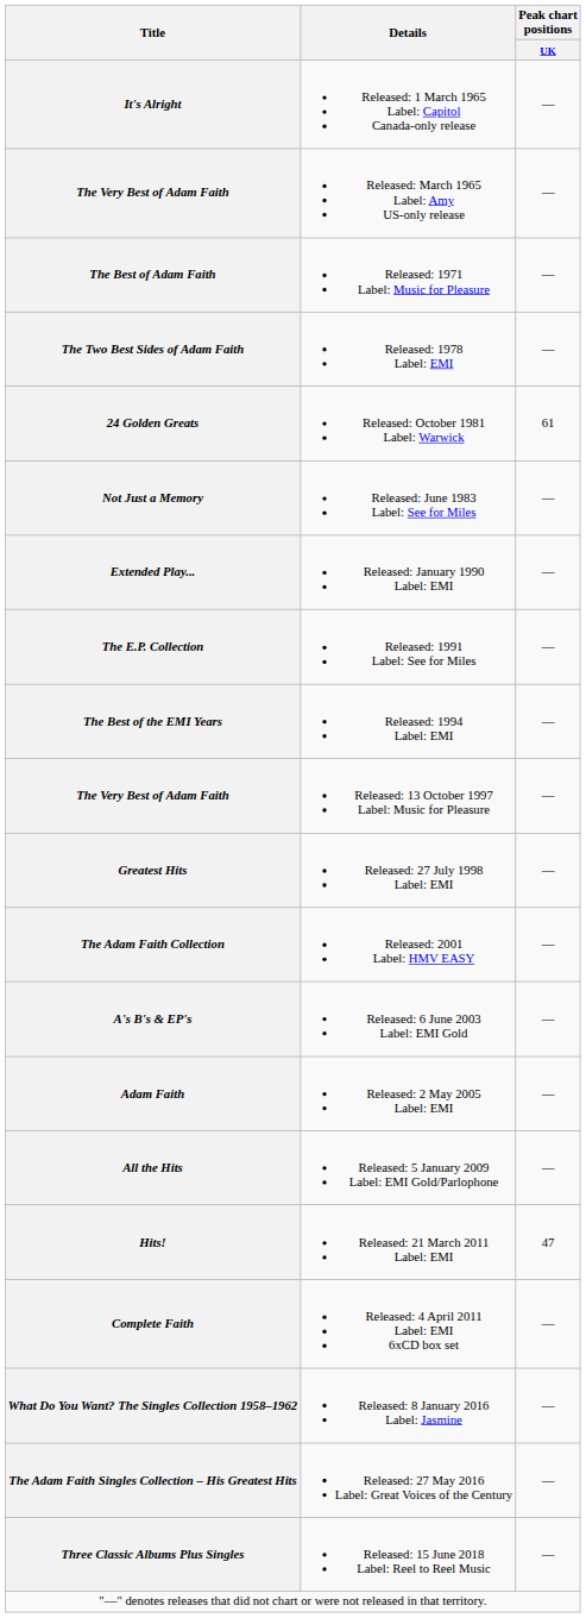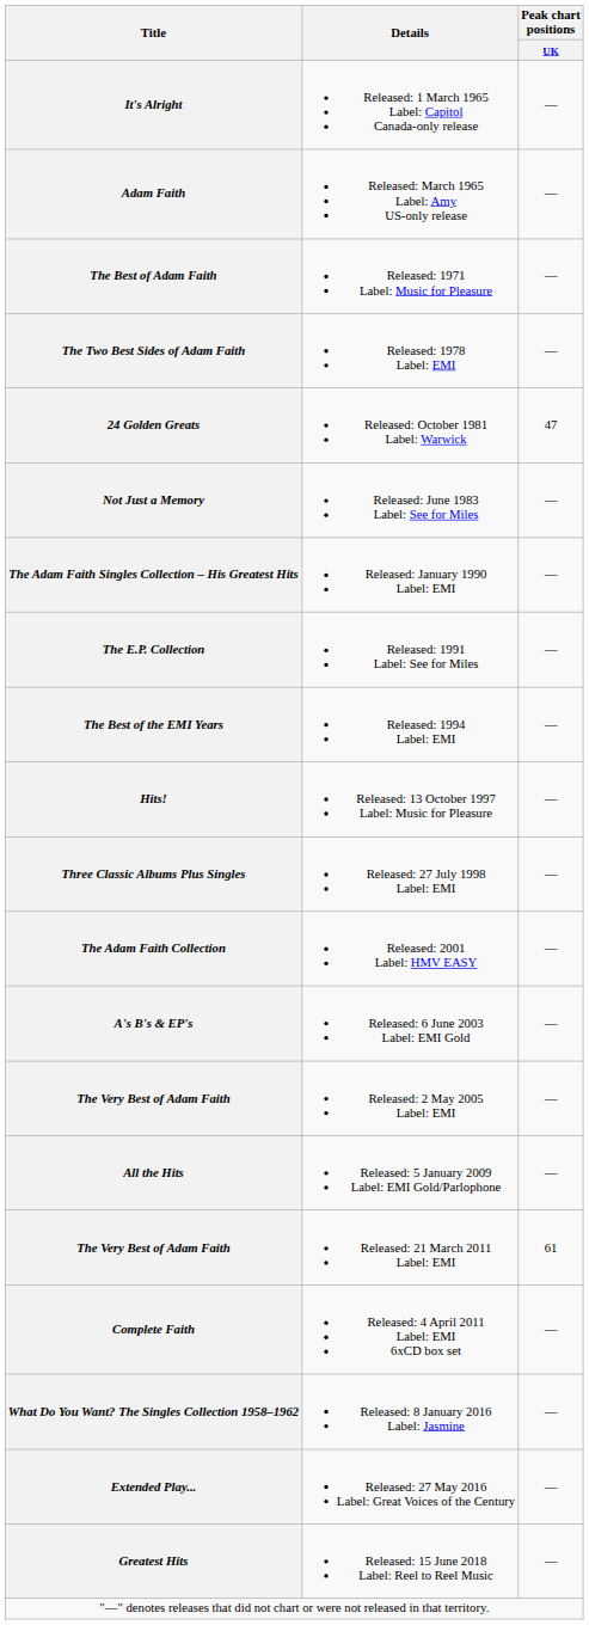Released: March 1965 Label: Amy US-only release | Title: The Very Best of Adam Faith -> Adam Faith
Released: October 1981 Label: Warwick | Peak chart positions / UK: 61 -> 47
Released: January 1990 Label: EMI | Title: Extended Play... -> The Adam Faith Singles Collection – His Greatest Hits
Released: 13 October 1997 Label: Music for Pleasure | Title: The Very Best of Adam Faith -> Hits!
Released: 27 July 1998 Label: EMI | Title: Greatest Hits -> Three Classic Albums Plus Singles
Released: 2 May 2005 Label: EMI | Title: Adam Faith -> The Very Best of Adam Faith
Released: 21 March 2011 Label: EMI | Title: Hits! -> The Very Best of Adam Faith
Released: 21 March 2011 Label: EMI | Peak chart positions / UK: 47 -> 61
Released: 27 May 2016 Label: Great Voices of the Century | Title: The Adam Faith Singles Collection – His Greatest Hits -> Extended Play...
Released: 15 June 2018 Label: Reel to Reel Music | Title: Three Classic Albums Plus Singles -> Greatest Hits
